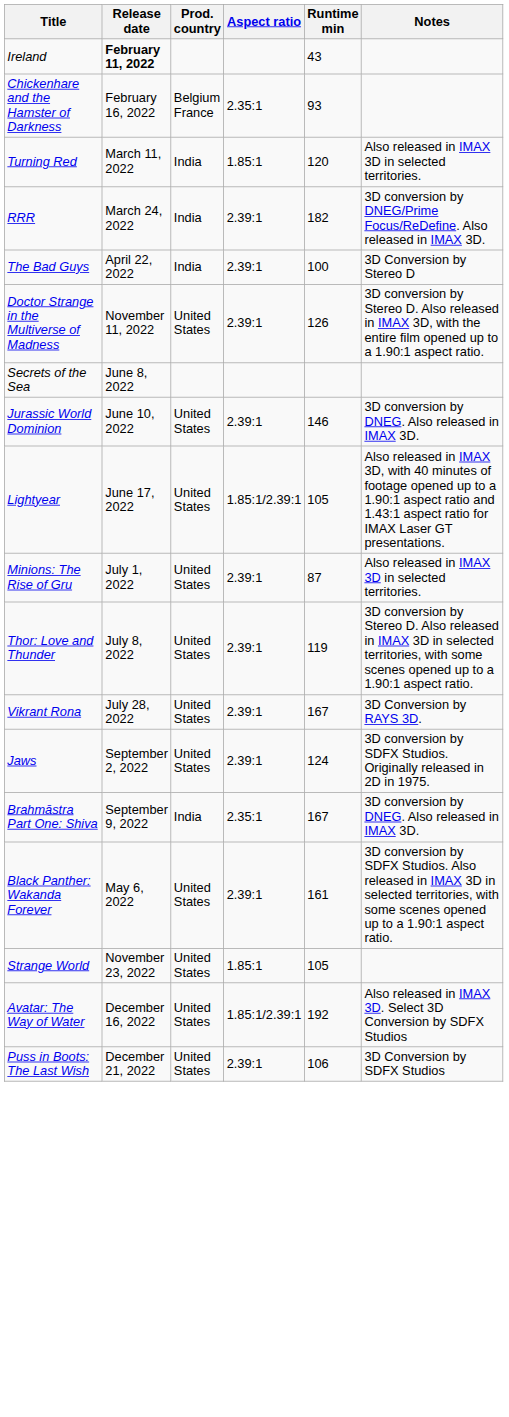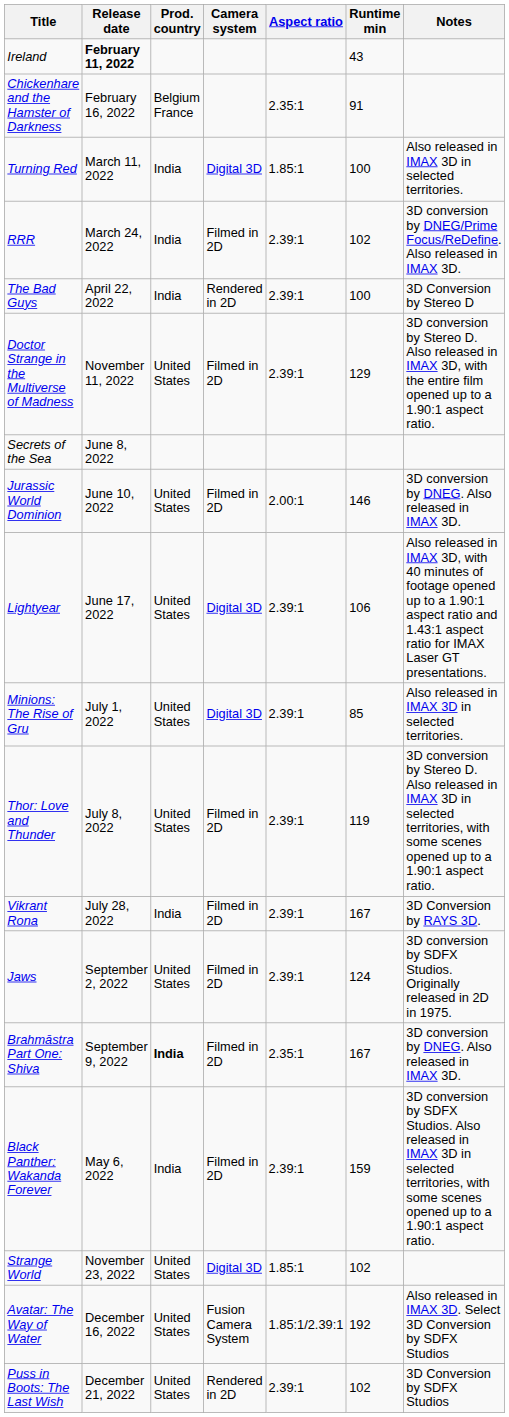+ column: Camera system | Digital 3D | Filmed in 2D | Rendered in 2D | Filmed in 2D | Filmed in 2D | Digital 3D | Digital 3D | Filmed in 2D | Filmed in 2D | Filmed in 2D | Filmed in 2D | Filmed in 2D | Digital 3D | Fusion Camera System | Rendered in 2D
Chickenhare and the Hamster of Darkness | Runtime min: 93 -> 91
Turning Red | Runtime min: 120 -> 100
RRR | Runtime min: 182 -> 102
Doctor Strange in the Multiverse of Madness | Runtime min: 126 -> 129
Jurassic World Dominion | Aspect ratio: 2.39:1 -> 2.00:1
Lightyear | Aspect ratio: 1.85:1/2.39:1 -> 2.39:1
Lightyear | Runtime min: 105 -> 106
Minions: The Rise of Gru | Runtime min: 87 -> 85
Vikrant Rona | Prod. country: United States -> India
Brahmāstra Part One: Shiva | Prod. country: normal -> bold
Black Panther: Wakanda Forever | Prod. country: United States -> India
Black Panther: Wakanda Forever | Runtime min: 161 -> 159
Strange World | Runtime min: 105 -> 102
Puss in Boots: The Last Wish | Runtime min: 106 -> 102
